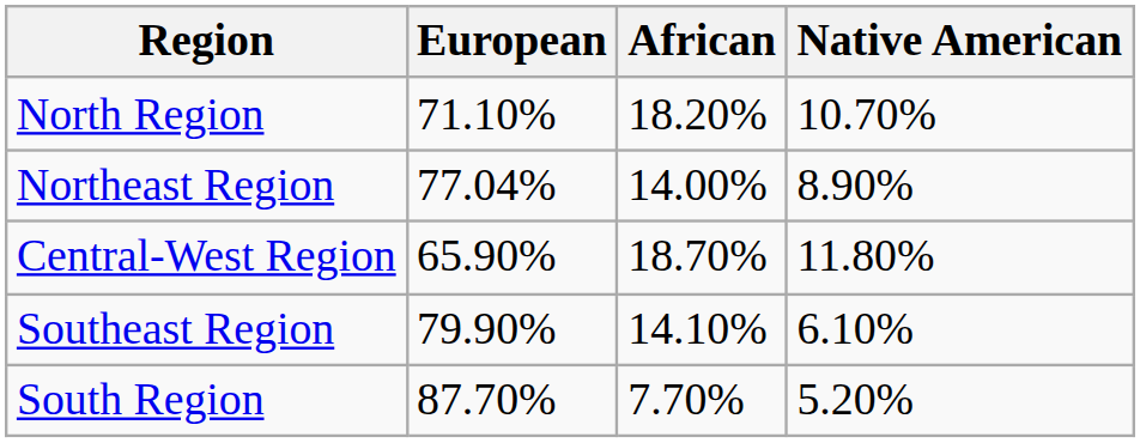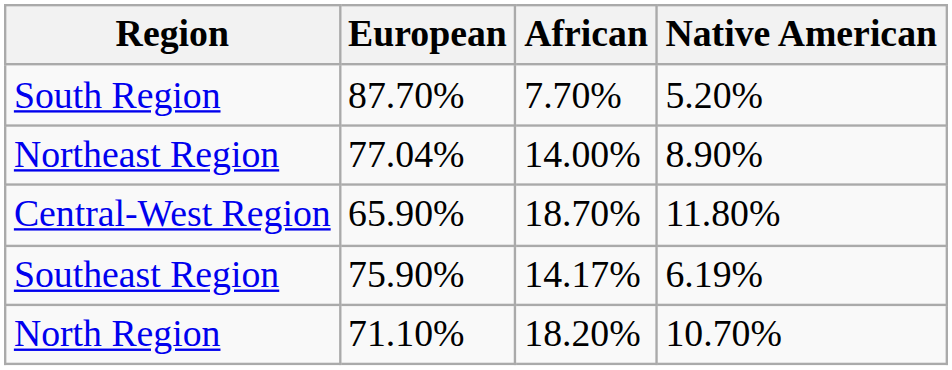rows swapped: North Region <-> South Region
Southeast Region | European: 79.90% -> 75.90%
Southeast Region | African: 14.10% -> 14.17%
Southeast Region | Native American: 6.10% -> 6.19%
